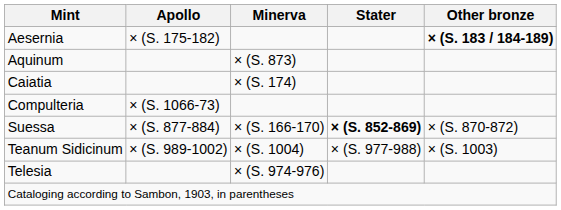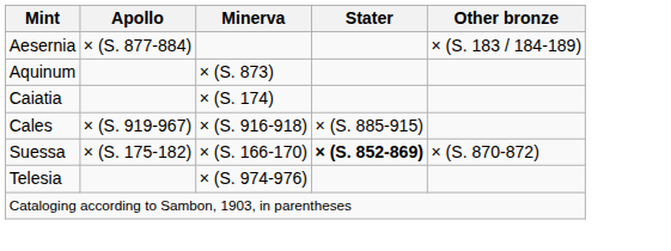Aesernia | Apollo: × (S. 175-182) -> × (S. 877-884)
Aesernia | Other bronze: bold -> normal
+ row: Cales | × (S. 919-967) | × (S. 916-918) | × (S. 885-915)
- row: Compulteria | × (S. 1066-73)
Suessa | Apollo: × (S. 877-884) -> × (S. 175-182)
- row: Teanum Sidicinum | × (S. 989-1002) | × (S. 1004) | × (S. 977-988) | × (S. 1003)
